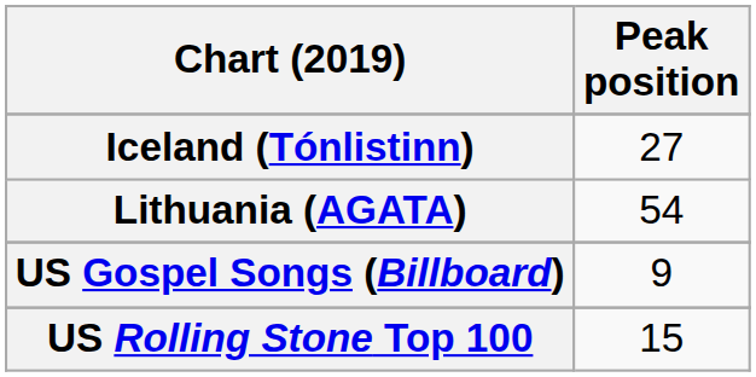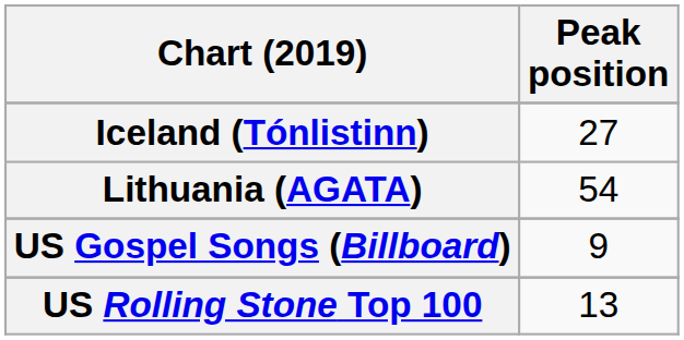US Rolling Stone Top 100 | Peak position: 15 -> 13
